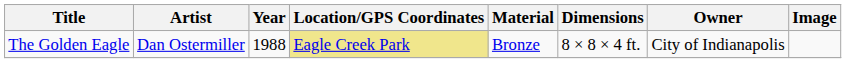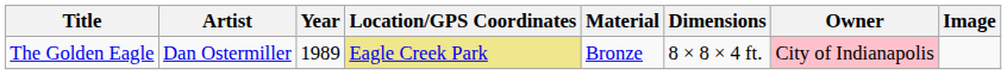The Golden Eagle | Year: 1988 -> 1989
The Golden Eagle | Owner: no background -> pink background
